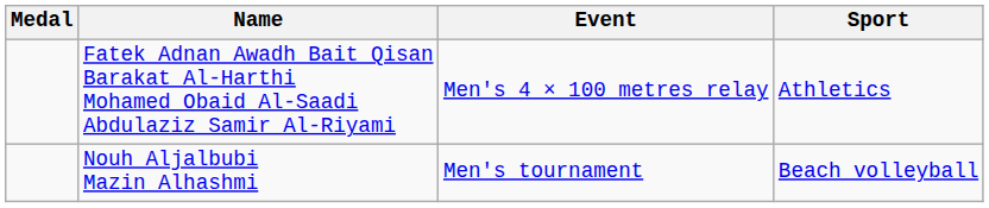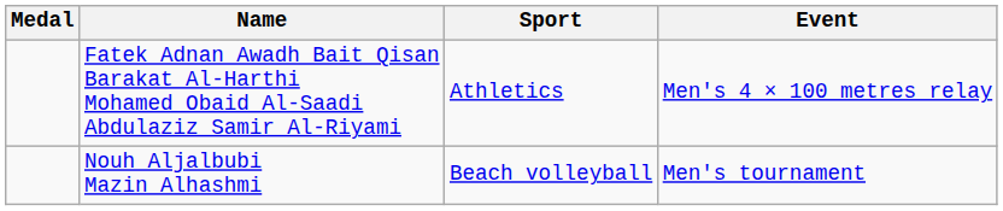columns swapped: Sport <-> Event
